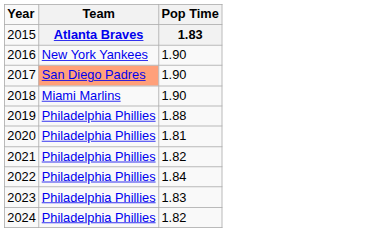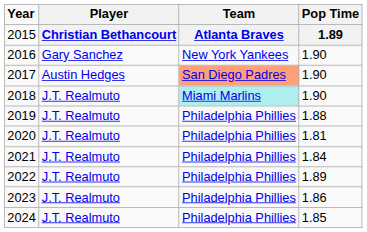+ column: Player | Christian Bethancourt | Gary Sanchez | Austin Hedges | J.T. Realmuto | J.T. Realmuto | J.T. Realmuto | J.T. Realmuto | J.T. Realmuto | J.T. Realmuto | J.T. Realmuto
2015 | Pop Time: 1.83 -> 1.89
2018 | Team: no background -> paleturquoise background
2021 | Pop Time: 1.82 -> 1.84
2022 | Pop Time: 1.84 -> 1.89
2023 | Pop Time: 1.83 -> 1.86
2024 | Pop Time: 1.82 -> 1.85
